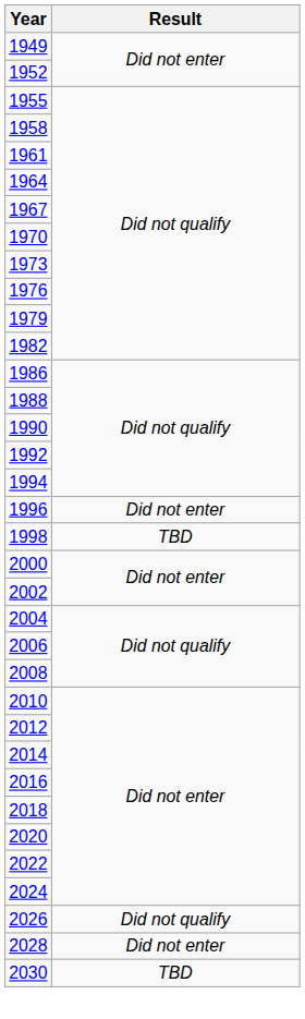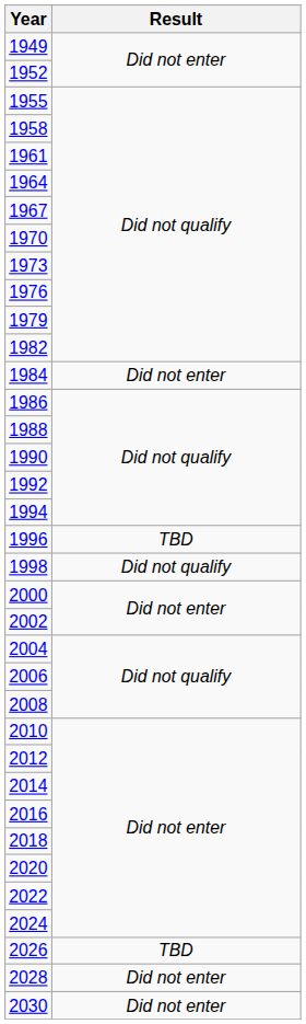+ row: 1984 | Did not enter
1996 | Result: Did not enter -> TBD
1998 | Result: TBD -> Did not qualify
2026 | Result: Did not qualify -> TBD
2030 | Result: TBD -> Did not enter
